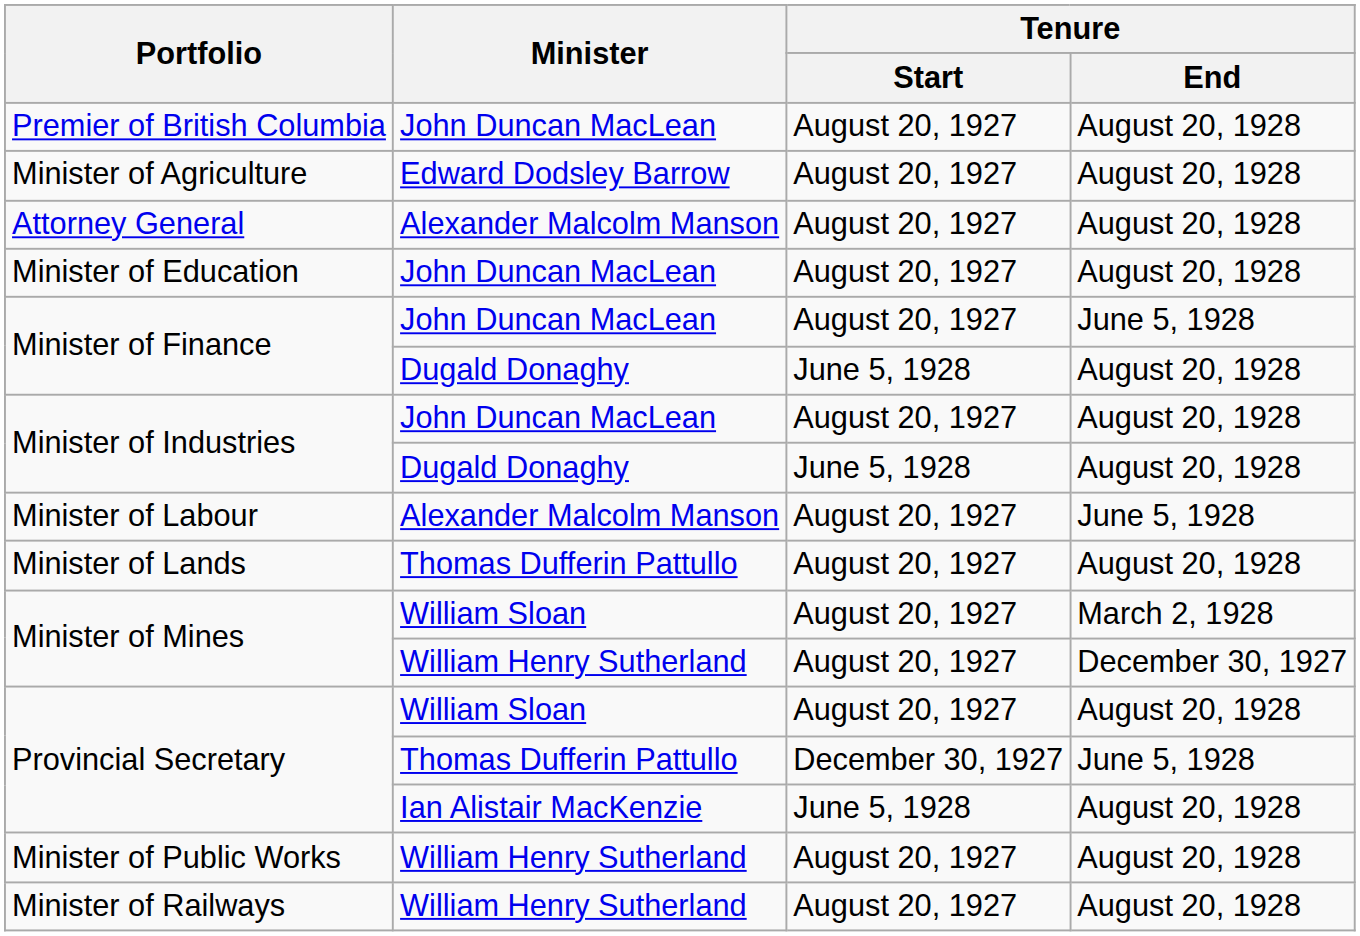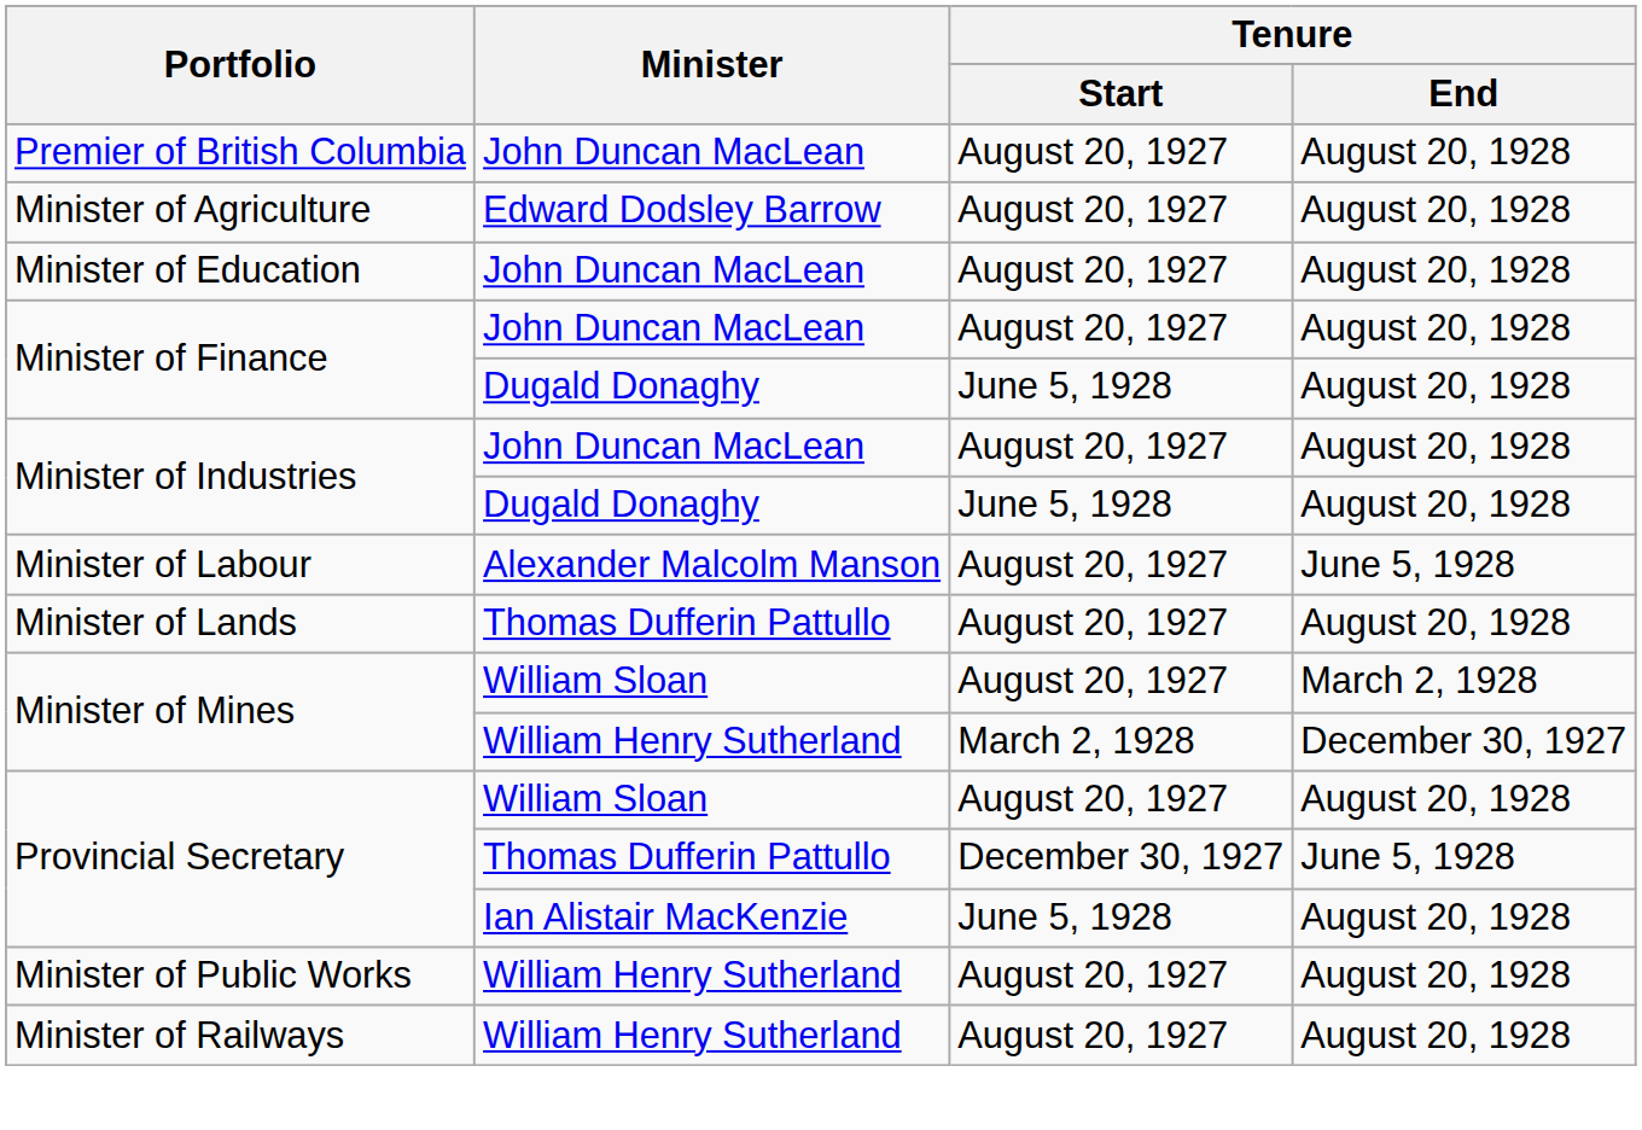- row: Attorney General | Alexander Malcolm Manson | August 20, 1927 | August 20, 1928
Minister of Finance / John Duncan MacLean | Tenure / End: June 5, 1928 -> August 20, 1928
Minister of Mines / William Henry Sutherland | Tenure / Start: August 20, 1927 -> March 2, 1928
